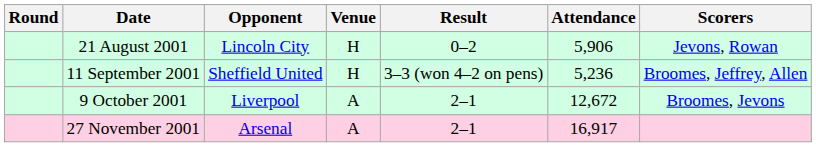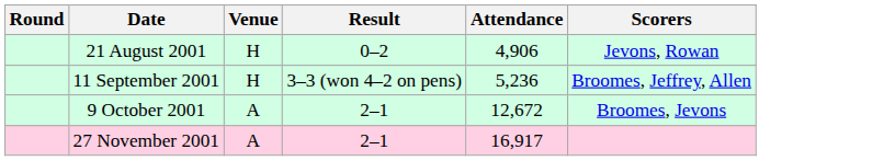- column: Opponent | Lincoln City | Sheffield United | Liverpool | Arsenal
21 August 2001 | Attendance: 5,906 -> 4,906
